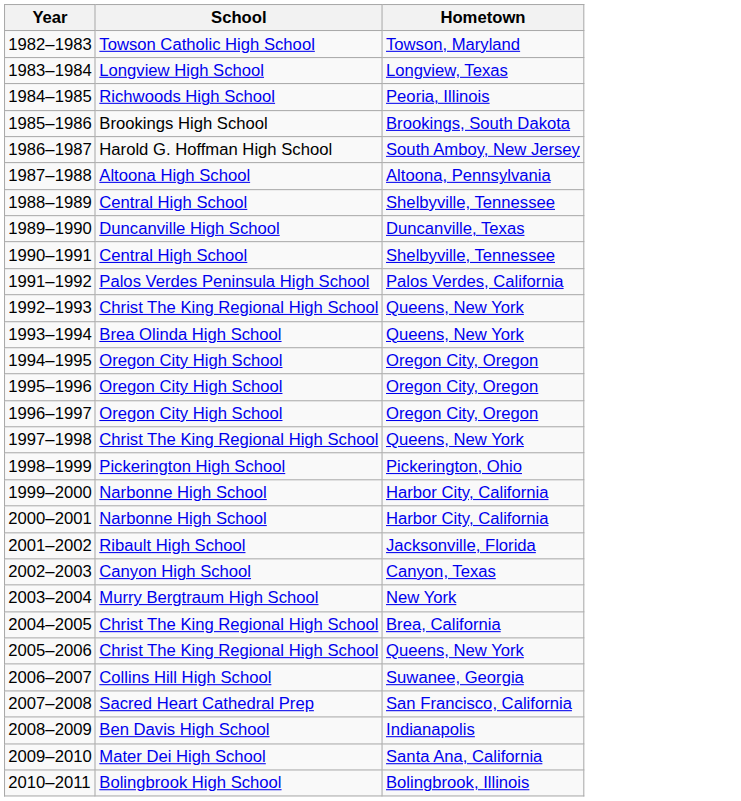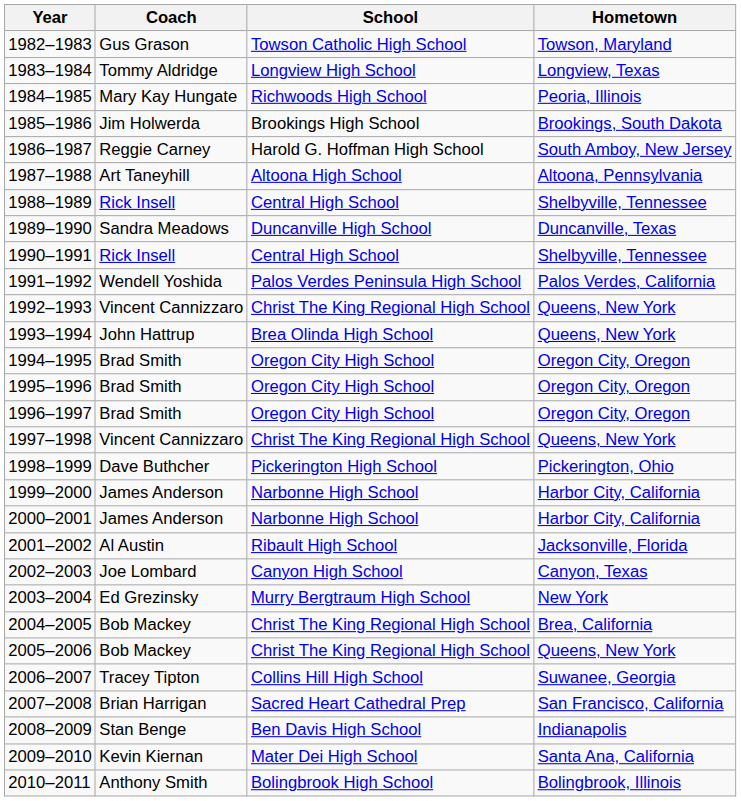+ column: Coach | Gus Grason | Tommy Aldridge | Mary Kay Hungate | Jim Holwerda | Reggie Carney | Art Taneyhill | Rick Insell | Sandra Meadows | Rick Insell | Wendell Yoshida | Vincent Cannizzaro | John Hattrup | Brad Smith | Brad Smith | Brad Smith | Vincent Cannizzaro | Dave Buthcher | James Anderson | James Anderson | Al Austin | Joe Lombard | Ed Grezinsky | Bob Mackey | Bob Mackey | Tracey Tipton | Brian Harrigan | Stan Benge | Kevin Kiernan | Anthony Smith
